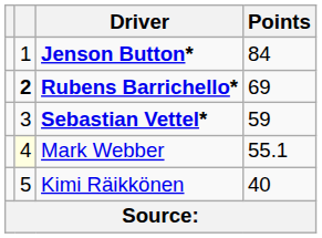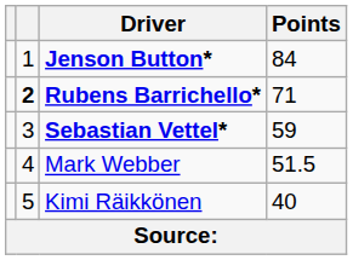Rubens Barrichello* | Points: 69 -> 71
Mark Webber | column 2: lightyellow background -> no background
Mark Webber | Points: 55.1 -> 51.5
